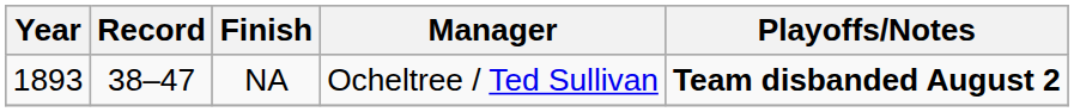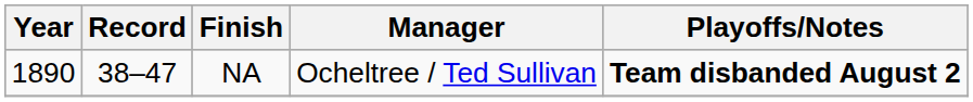NA | Year: 1893 -> 1890
